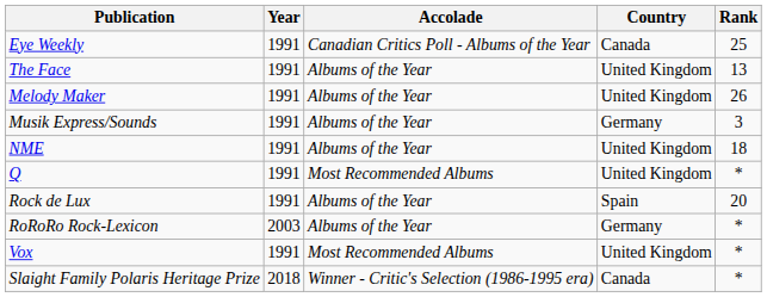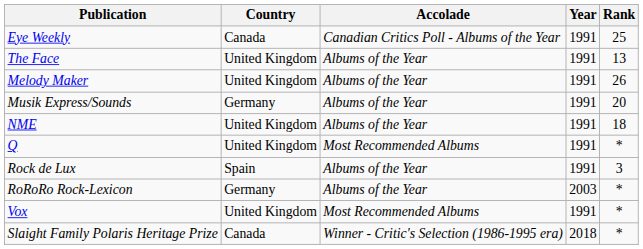columns swapped: Country <-> Year
Musik Express/Sounds | Rank: 3 -> 20
Rock de Lux | Rank: 20 -> 3
